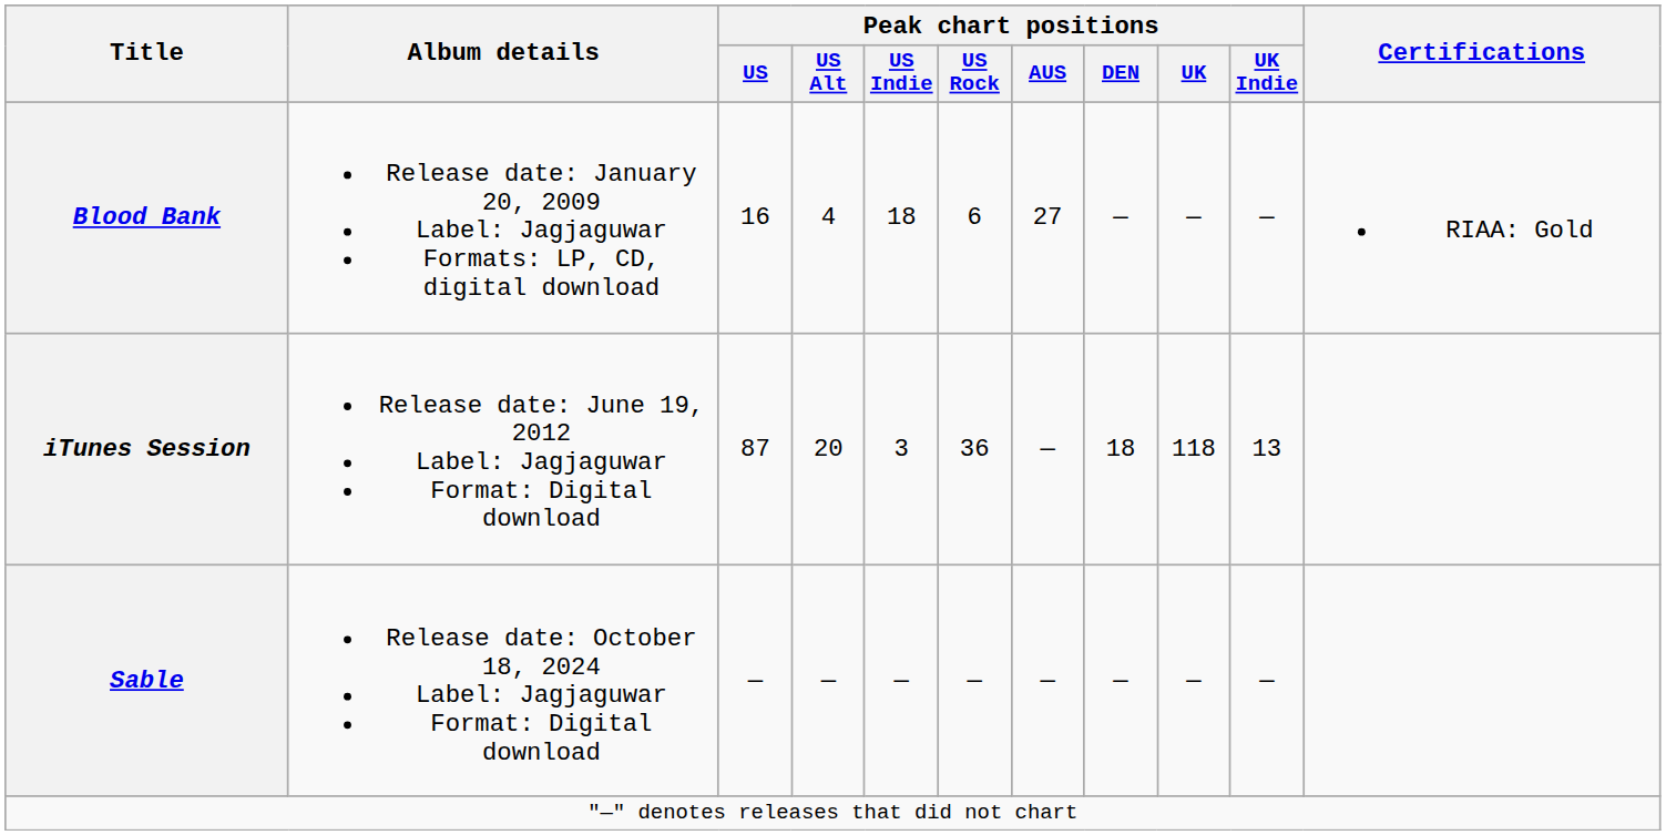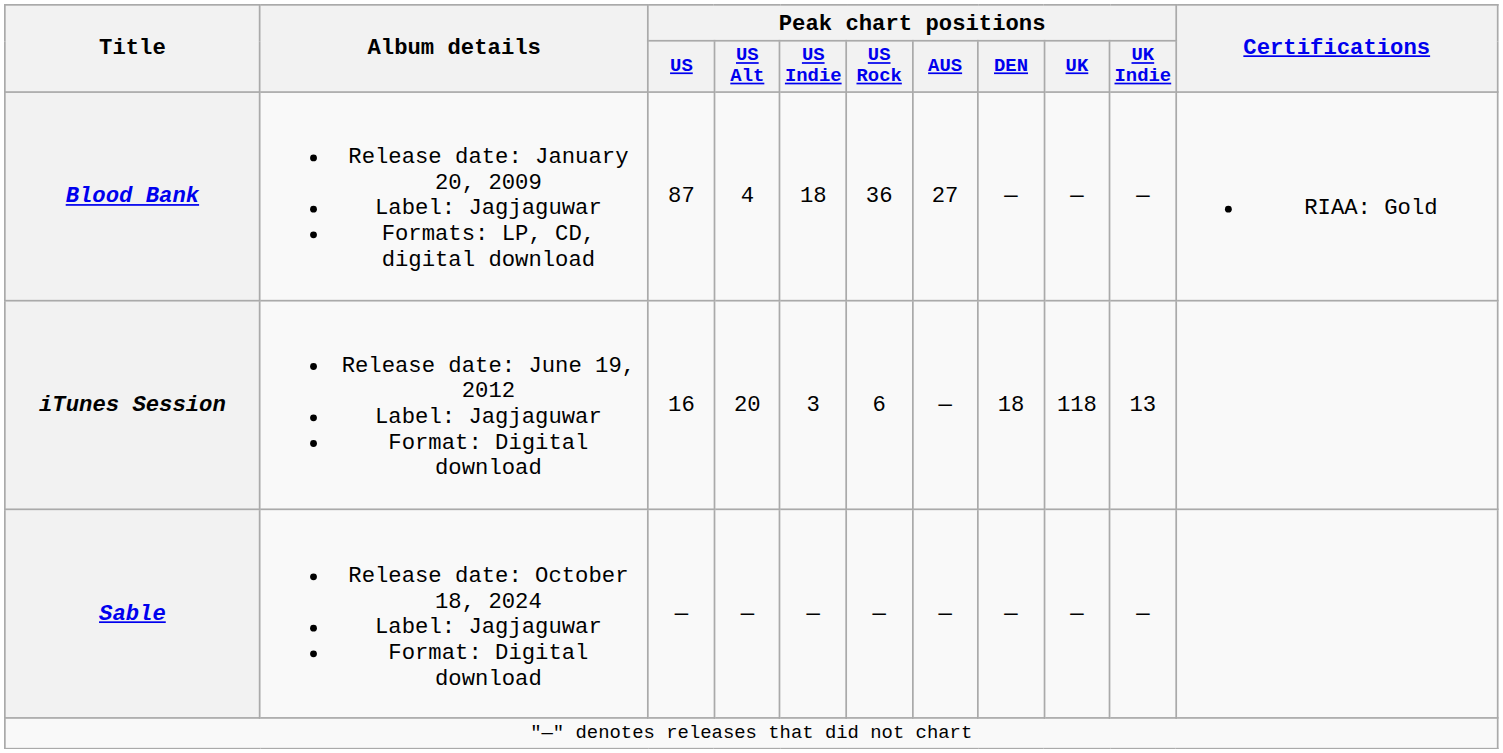Blood Bank | Peak chart positions / US: 16 -> 87
Blood Bank | Peak chart positions / US Rock: 6 -> 36
iTunes Session | Peak chart positions / US: 87 -> 16
iTunes Session | Peak chart positions / US Rock: 36 -> 6
